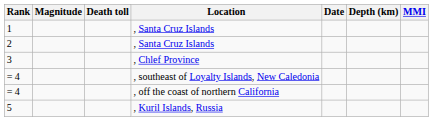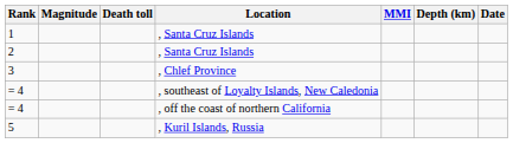columns swapped: MMI <-> Date
